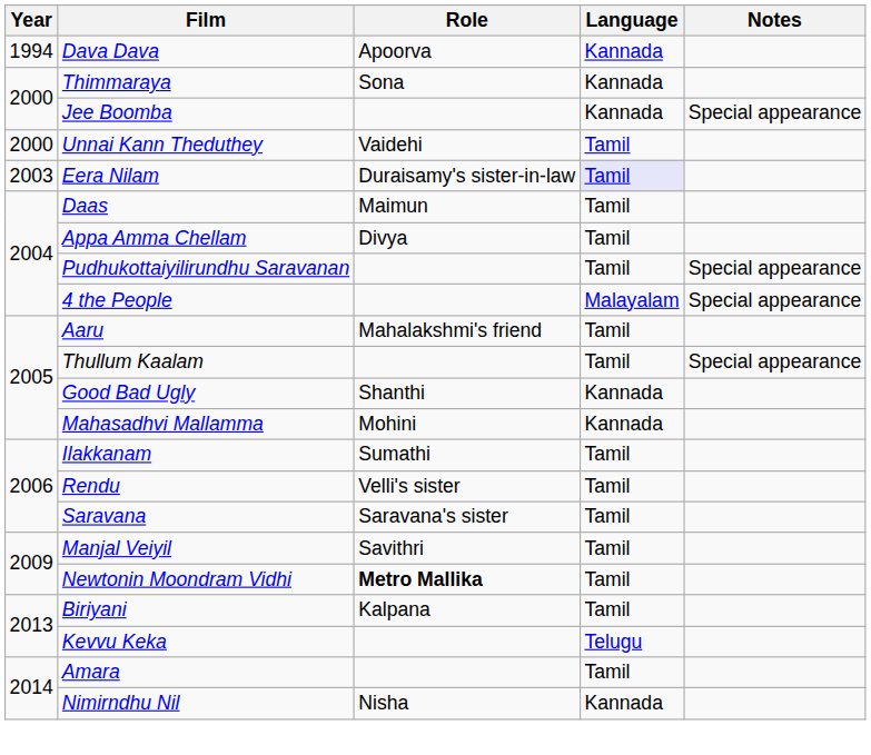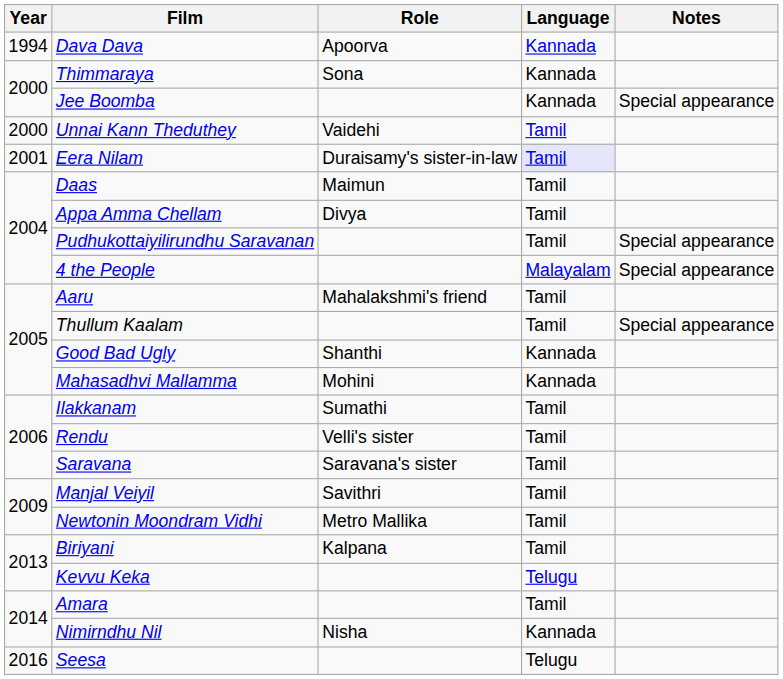Eera Nilam | Year: 2003 -> 2001
Newtonin Moondram Vidhi | Role: bold -> normal
+ row: 2016 | Seesa | Telugu
